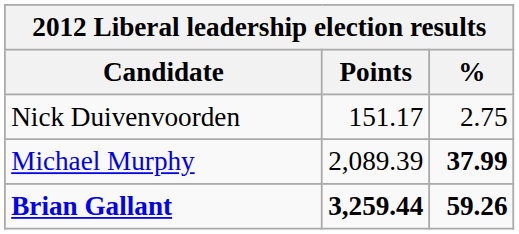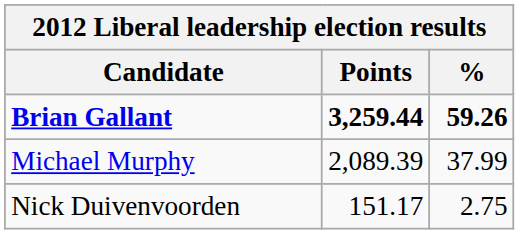rows swapped: Brian Gallant <-> Nick Duivenvoorden
Michael Murphy | %: bold -> normal
